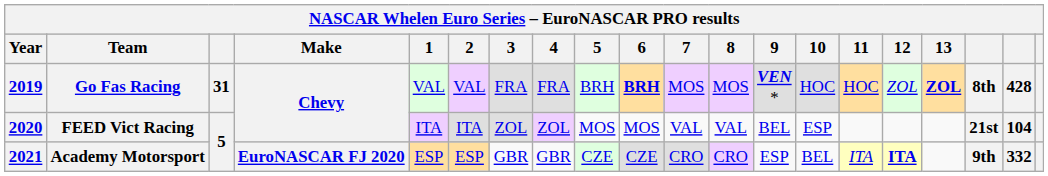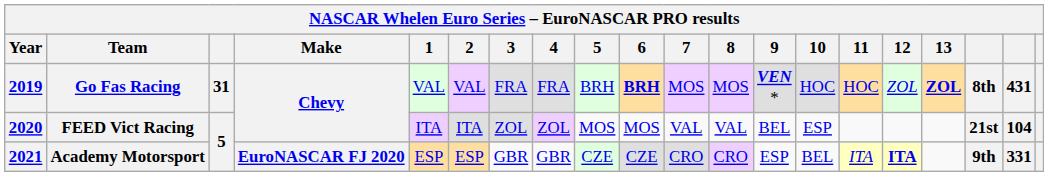Go Fas Racing | column 19: 428 -> 431
Academy Motorsport | column 19: 332 -> 331
